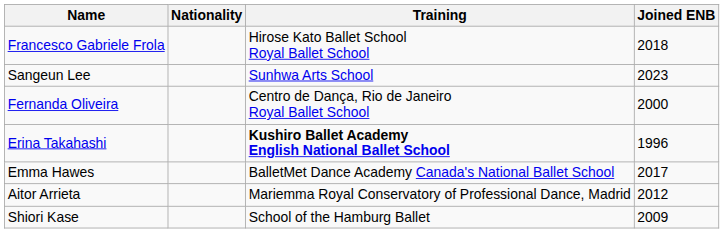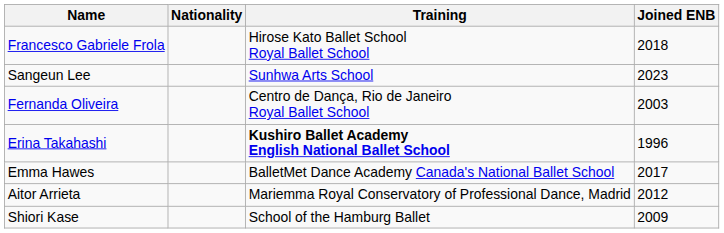Fernanda Oliveira | Joined ENB: 2000 -> 2003
